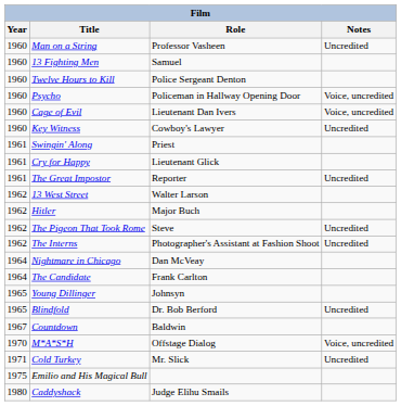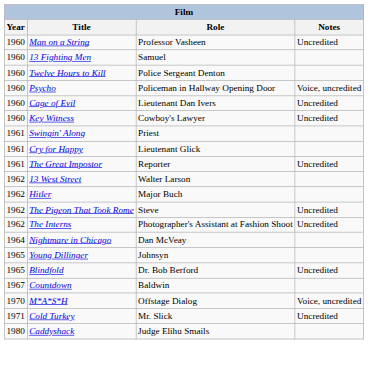Cage of Evil | Notes: Voice, uncredited -> Uncredited
- row: 1964 | The Candidate | Frank Carlton
- row: 1975 | Emilio and His Magical Bull
